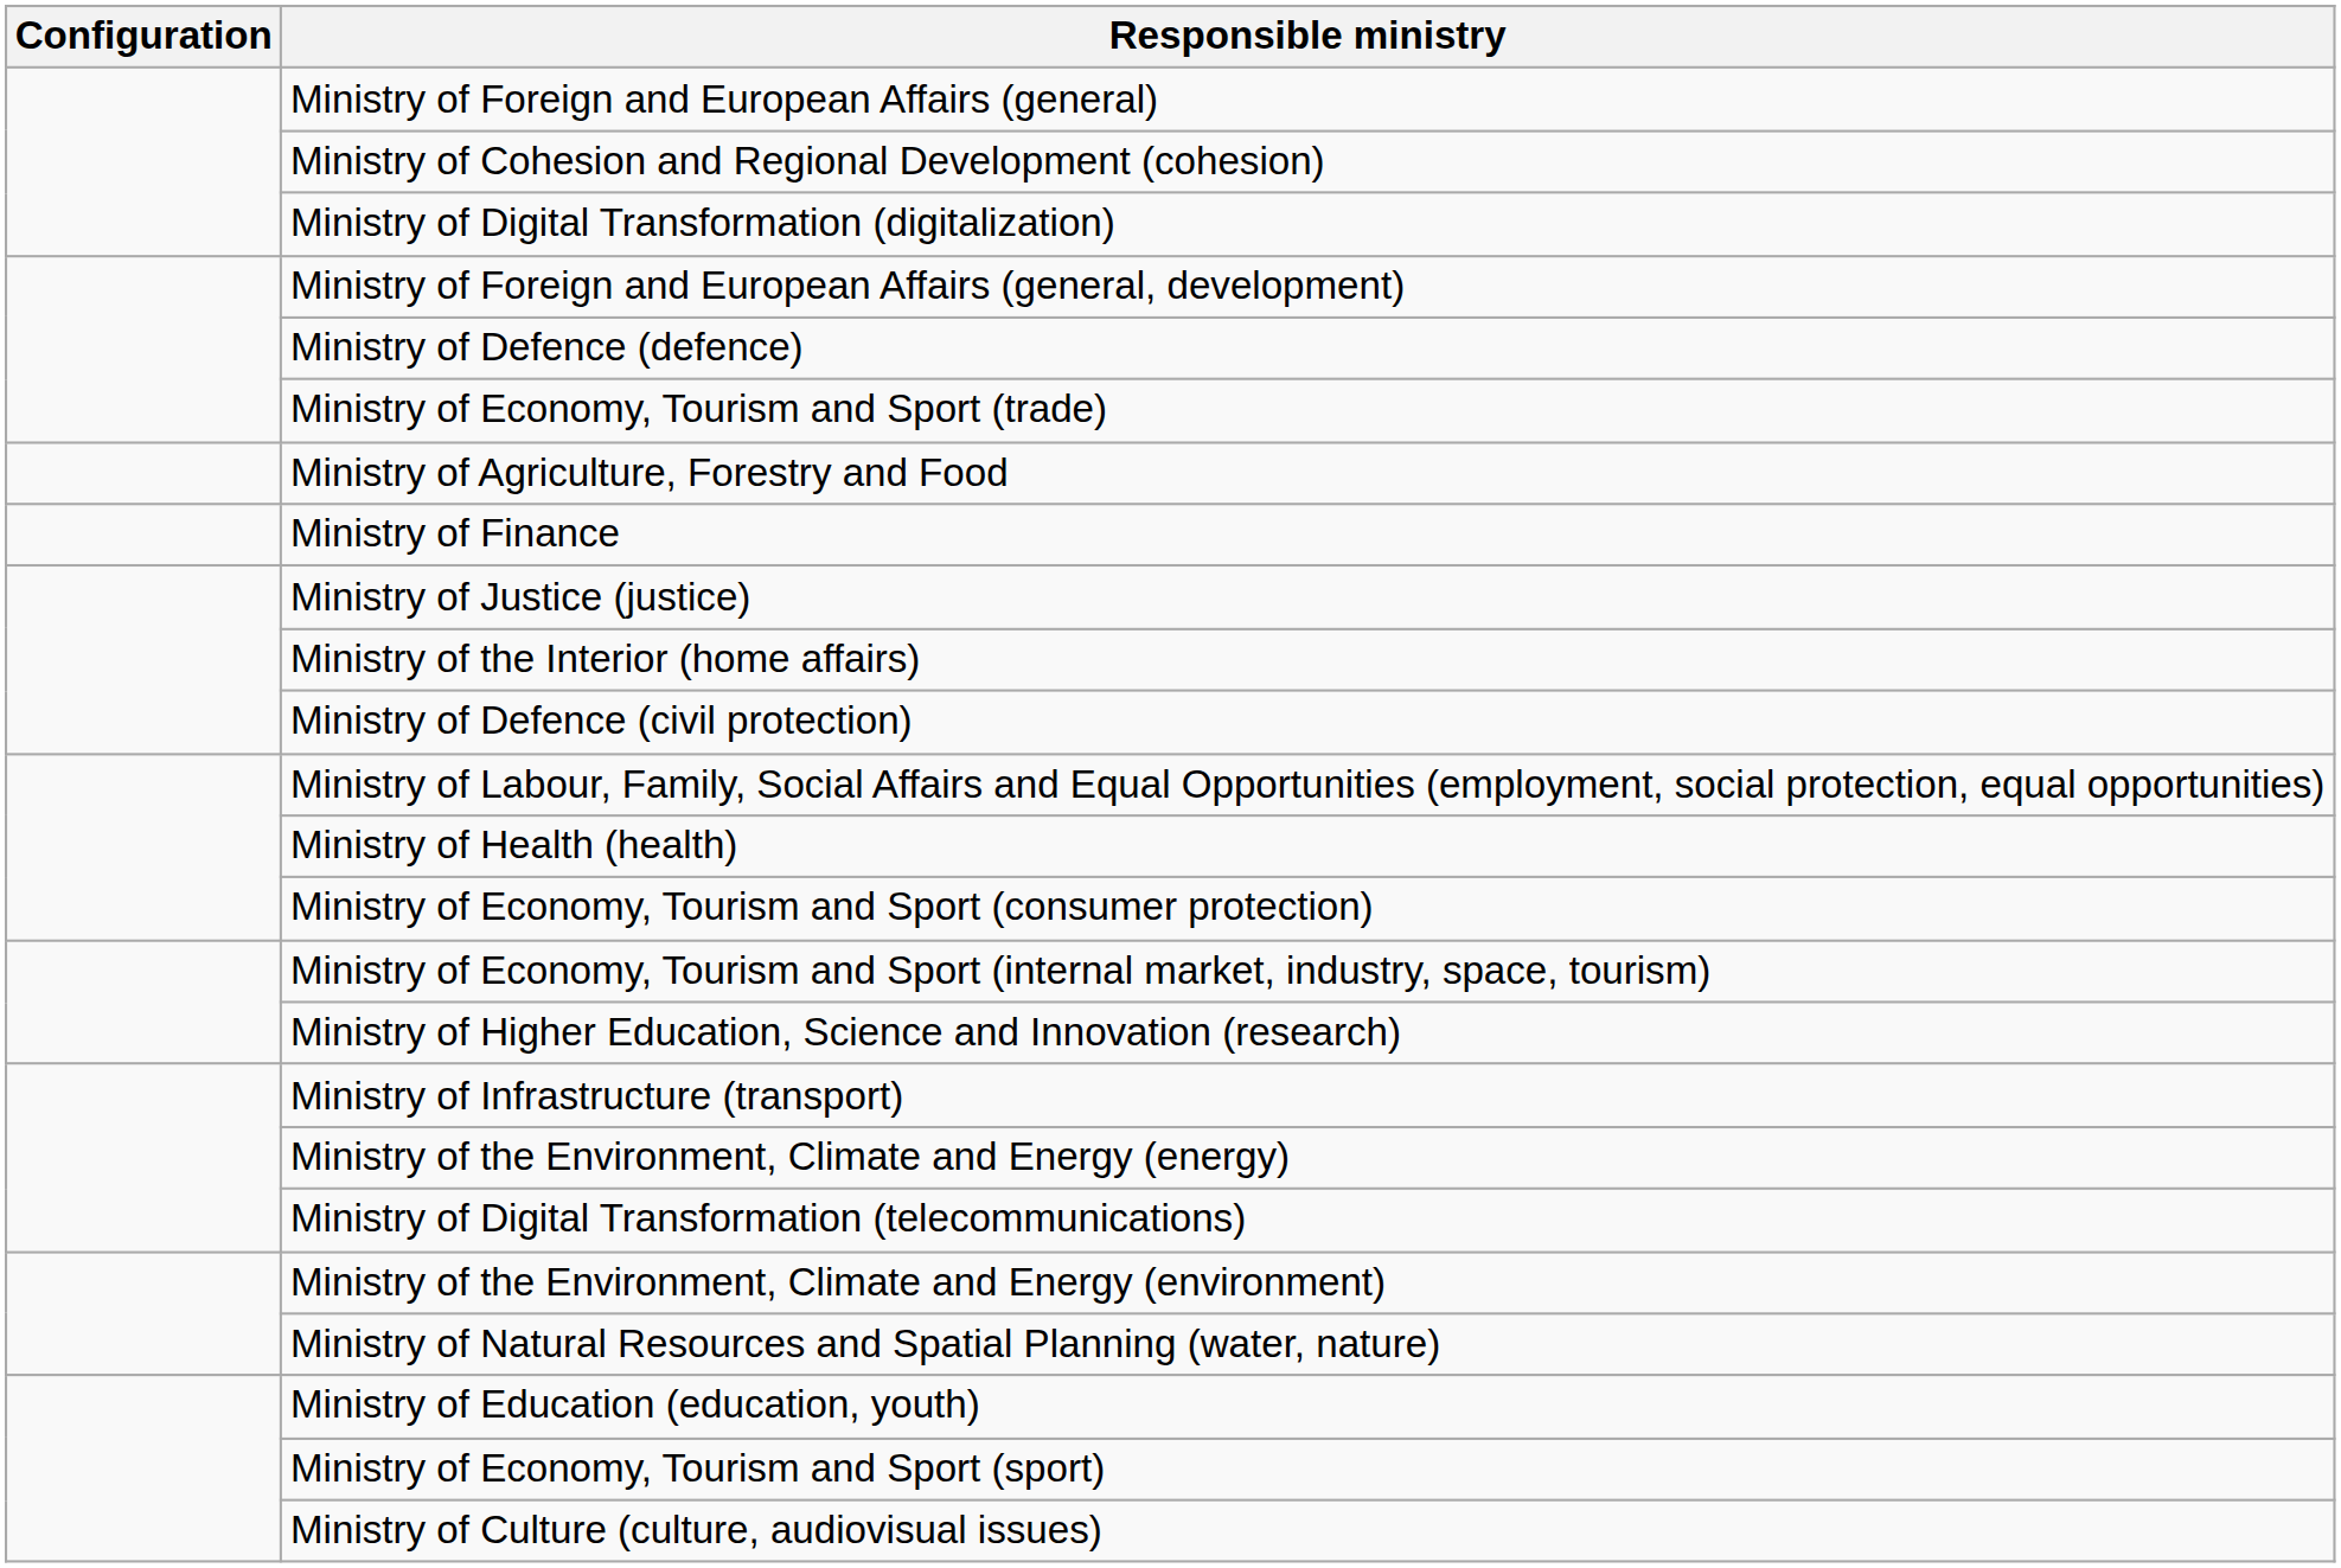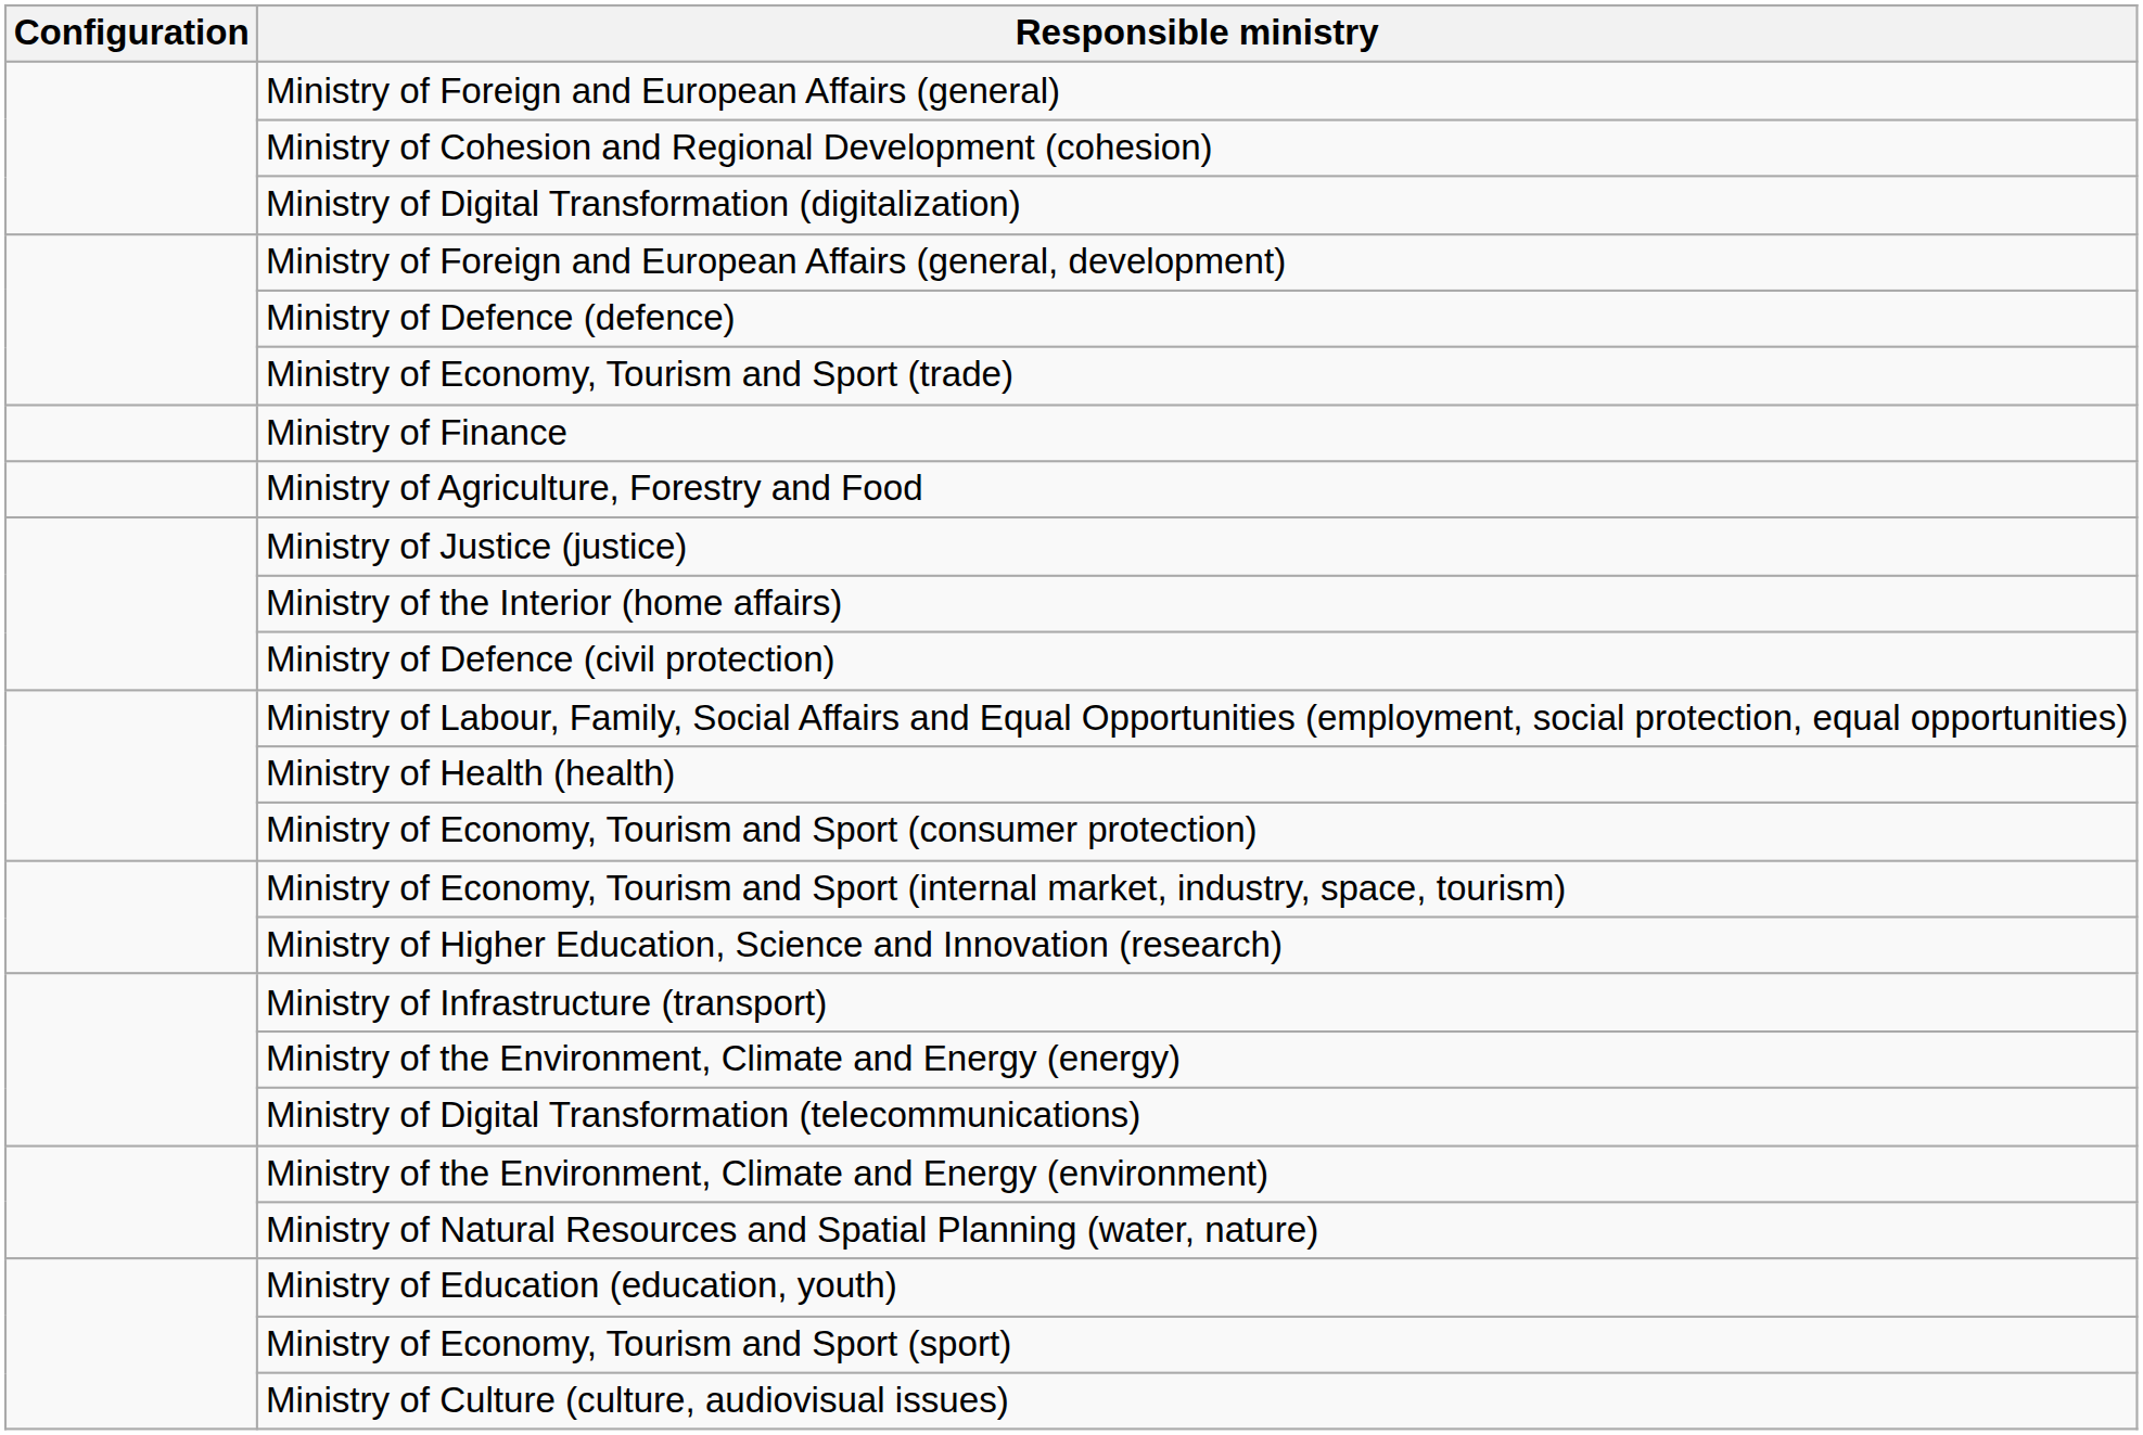rows swapped: Ministry of Finance <-> Ministry of Agriculture, Forestry and Food
